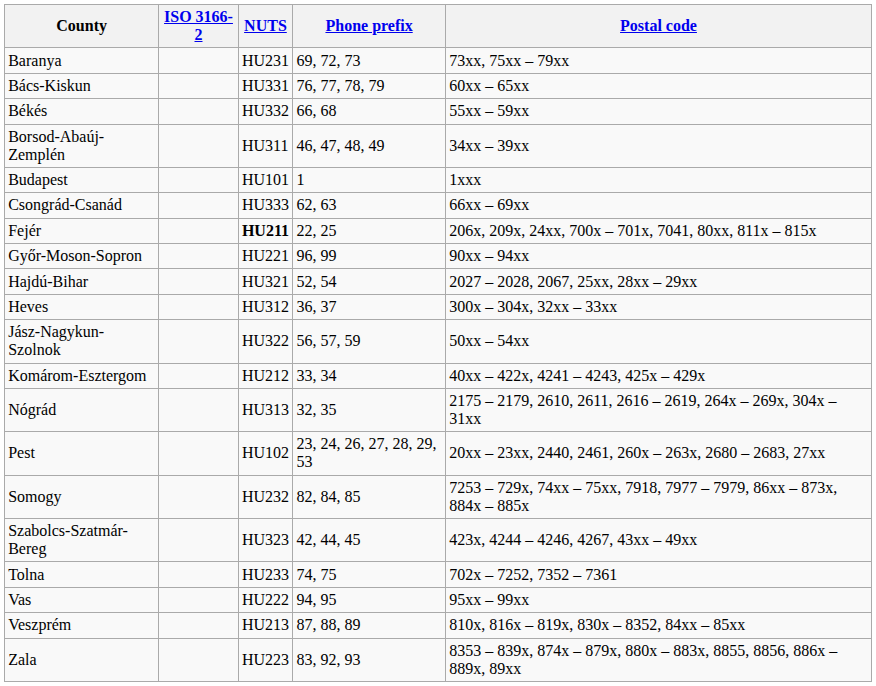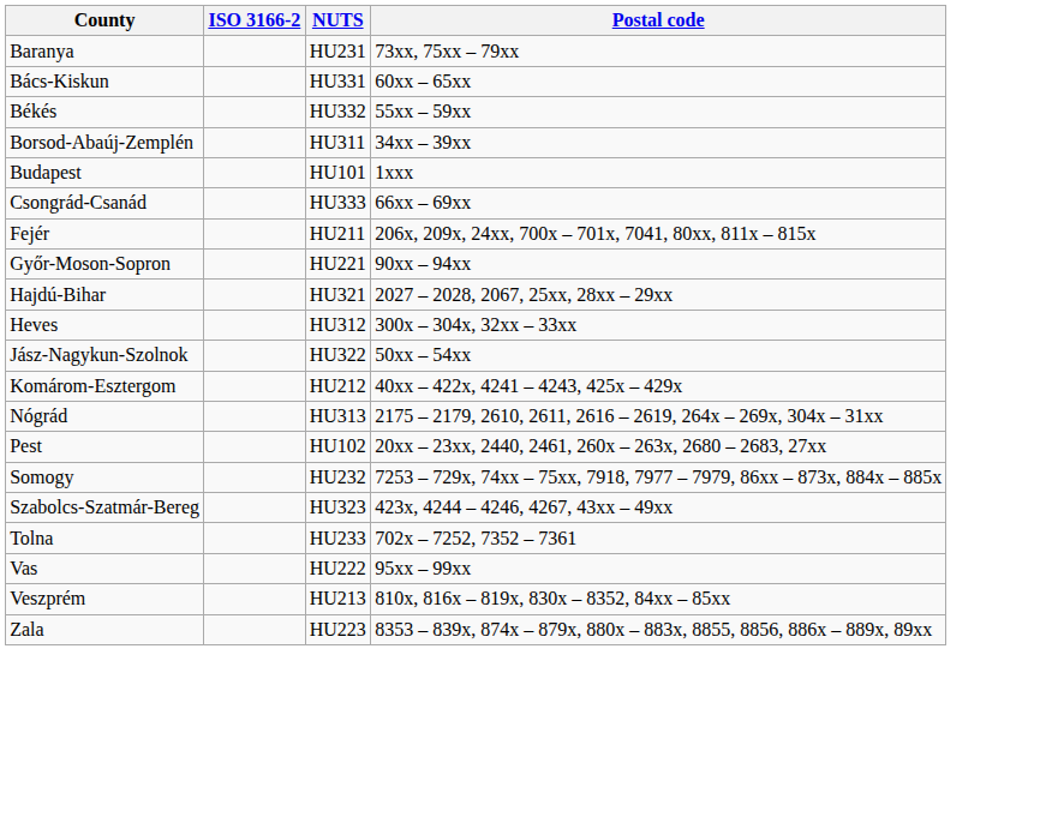- column: Phone prefix | 69, 72, 73 | 76, 77, 78, 79 | 66, 68 | 46, 47, 48, 49 | 1 | 62, 63 | 22, 25 | 96, 99 | 52, 54 | 36, 37 | 56, 57, 59 | 33, 34 | 32, 35 | 23, 24, 26, 27, 28, 29, 53 | 82, 84, 85 | 42, 44, 45 | 74, 75 | 94, 95 | 87, 88, 89 | 83, 92, 93
Fejér | NUTS: bold -> normal
